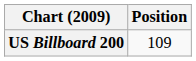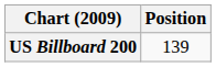US Billboard 200 | Position: 109 -> 139
